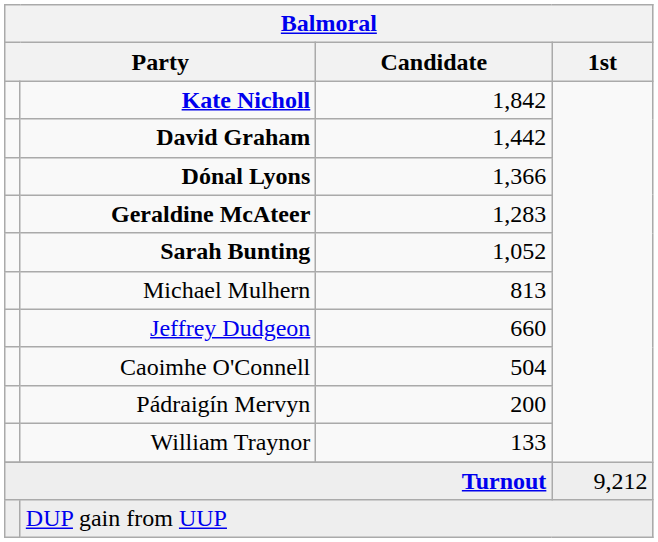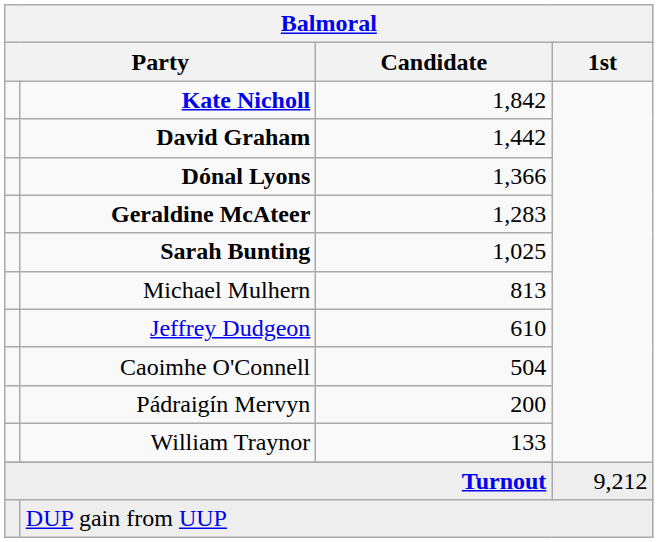Sarah Bunting | Balmoral / Candidate: 1,052 -> 1,025
Jeffrey Dudgeon | Balmoral / Candidate: 660 -> 610
